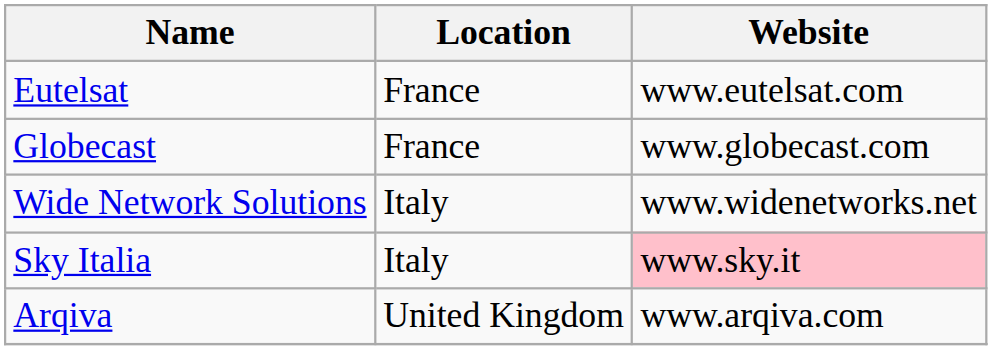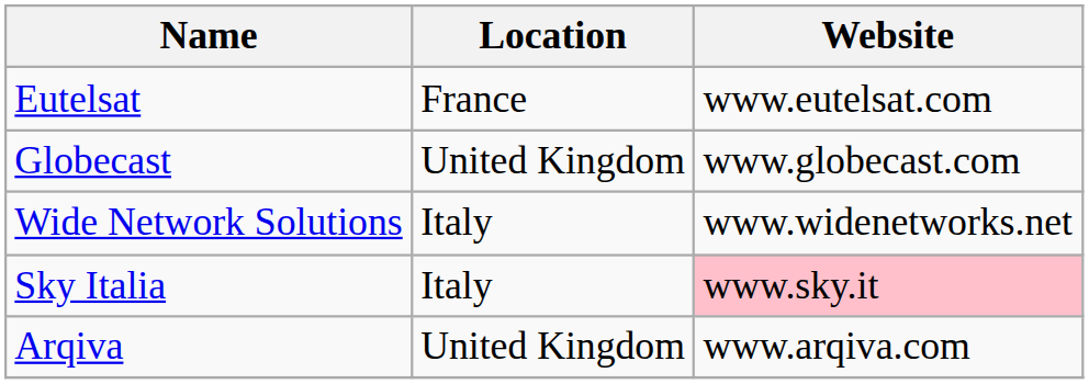Globecast | Location: France -> United Kingdom
